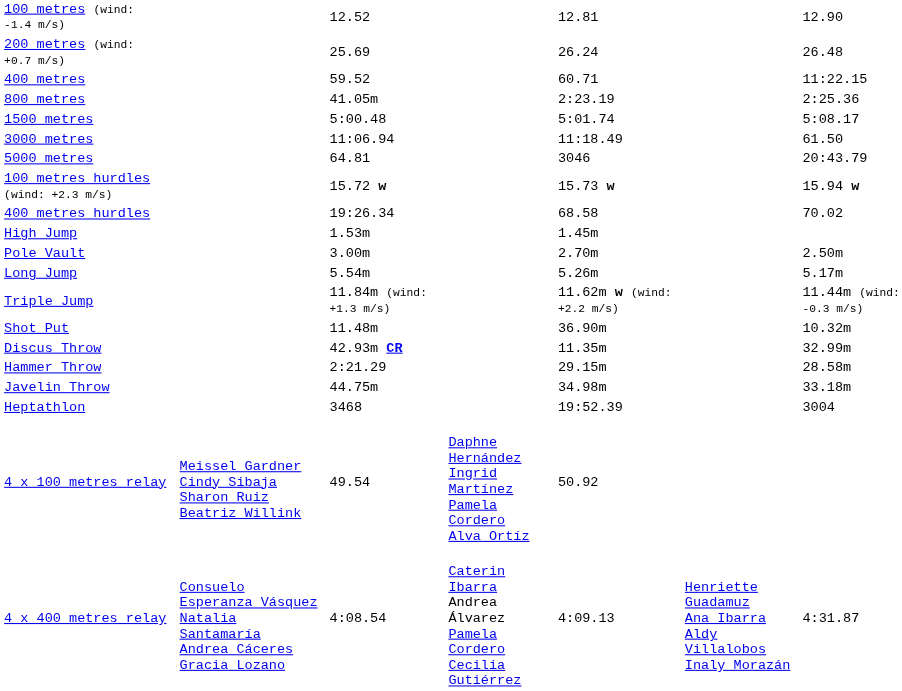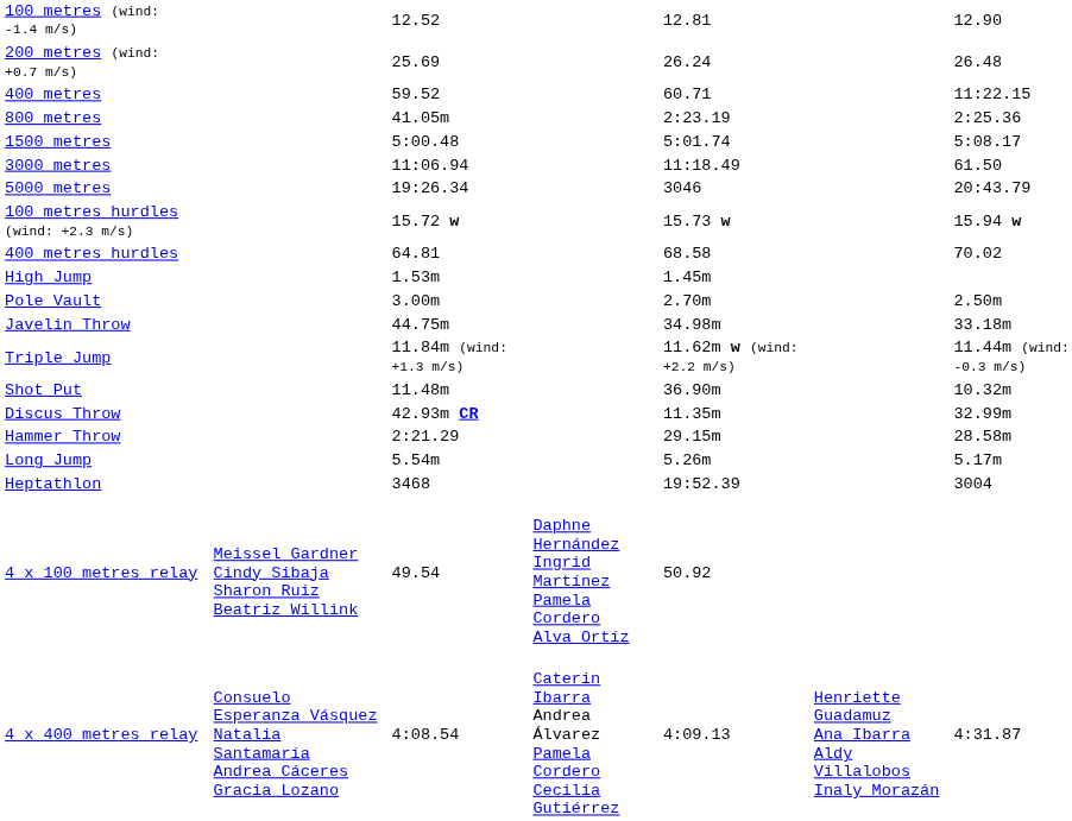5000 metres | column 3: 64.81 -> 19:26.34
400 metres hurdles | column 3: 19:26.34 -> 64.81
rows swapped: Long Jump <-> Javelin Throw
